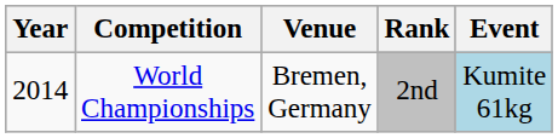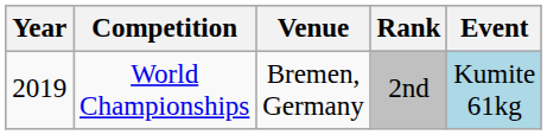World Championships | Year: 2014 -> 2019
